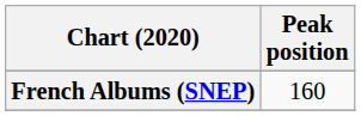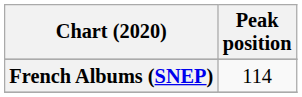French Albums (SNEP) | Peak position: 160 -> 114
